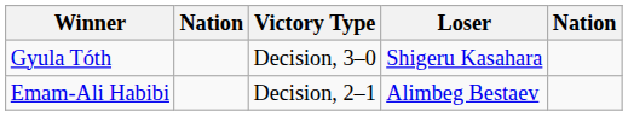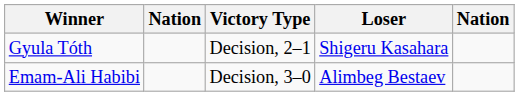Gyula Tóth | Victory Type: Decision, 3–0 -> Decision, 2–1
Emam-Ali Habibi | Victory Type: Decision, 2–1 -> Decision, 3–0
